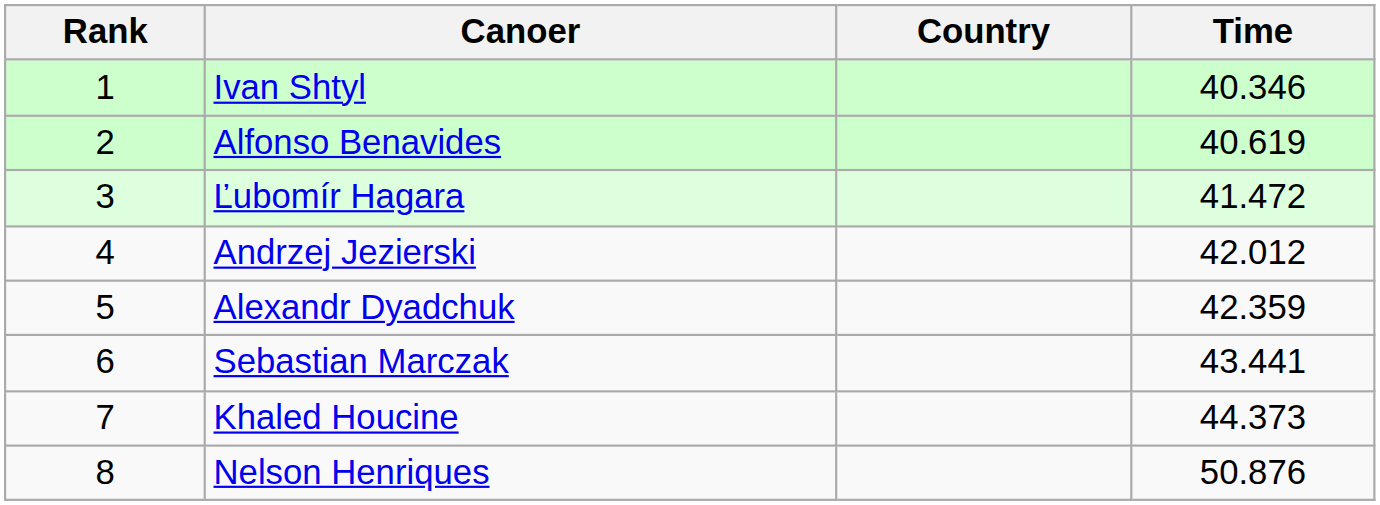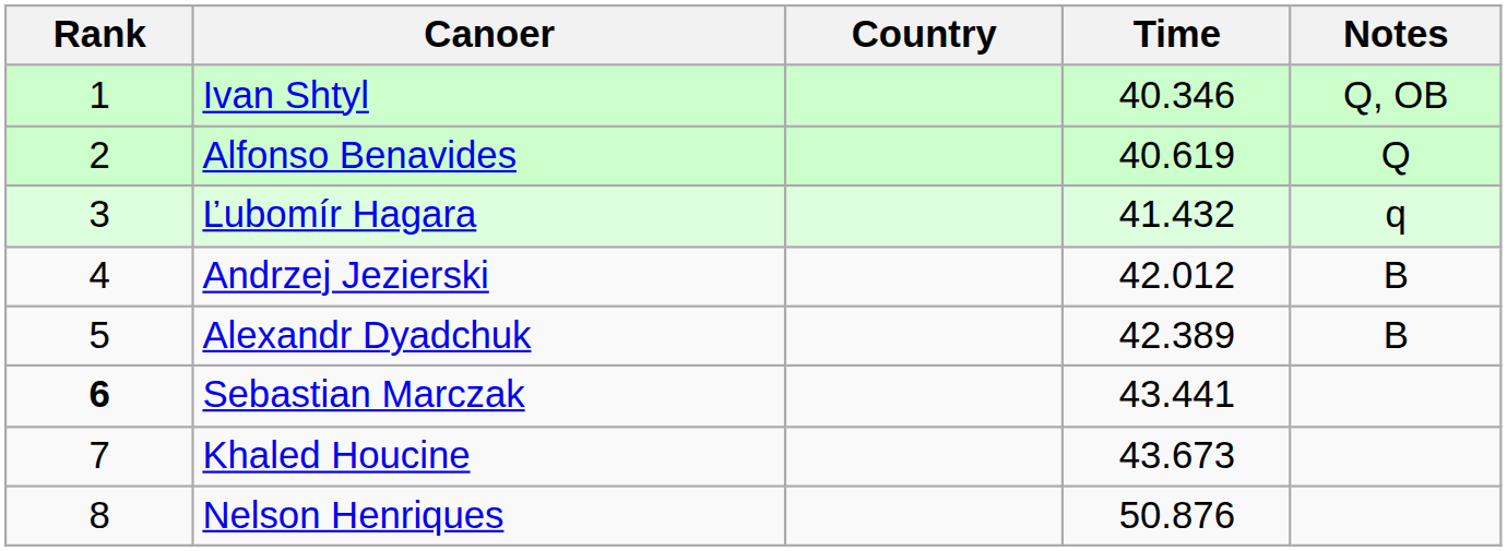+ column: Notes | Q, OB | Q | q | B | B
Ľubomír Hagara | Time: 41.472 -> 41.432
Alexandr Dyadchuk | Time: 42.359 -> 42.389
Sebastian Marczak | Rank: normal -> bold
Khaled Houcine | Time: 44.373 -> 43.673
